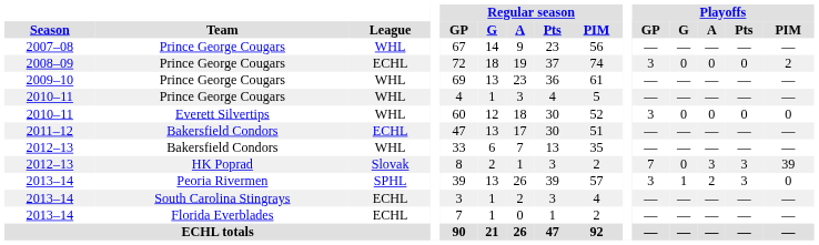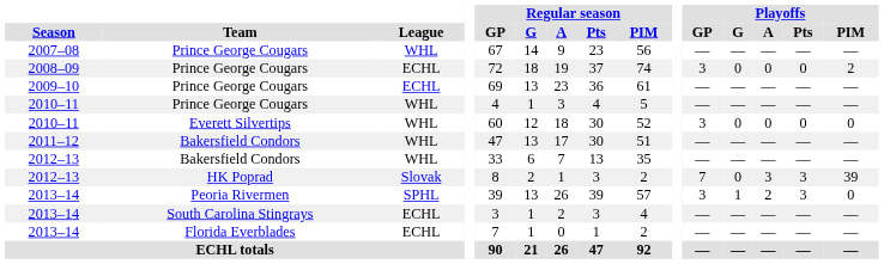2009–10 | League: WHL -> ECHL
2011–12 | League: ECHL -> WHL
